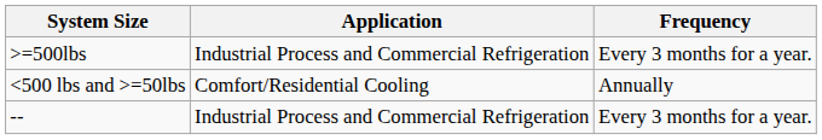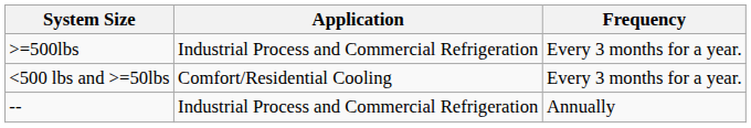=50lbs | Frequency: Annually -> Every 3 months for a year.
-- | Frequency: Every 3 months for a year. -> Annually
